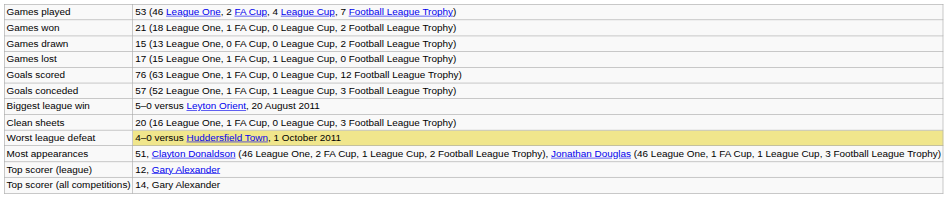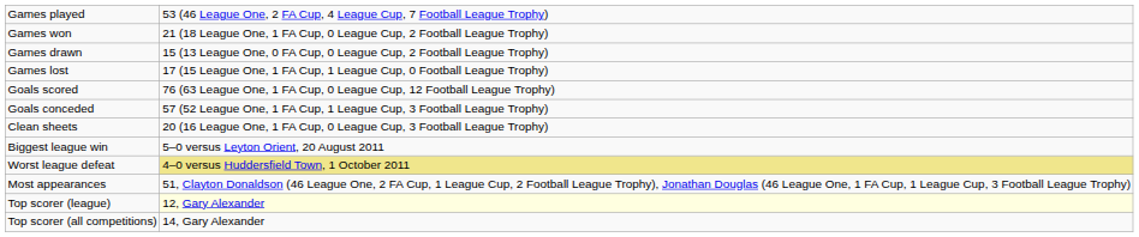rows swapped: Clean sheets <-> Biggest league win
Top scorer (league) | column 2: no background -> lightyellow background
